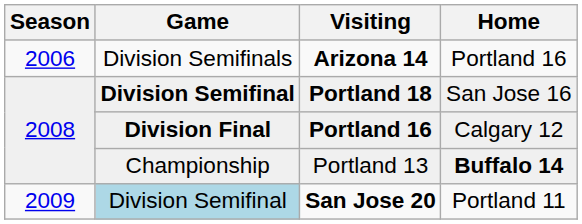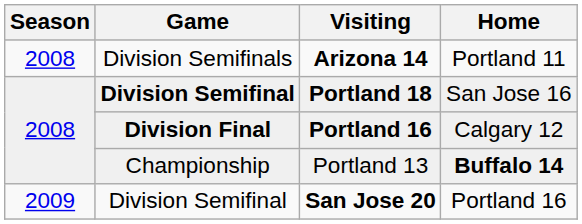Arizona 14 | Season: 2006 -> 2008
Arizona 14 | Home: Portland 16 -> Portland 11
San Jose 20 | Game: lightblue background -> no background
San Jose 20 | Home: Portland 11 -> Portland 16
